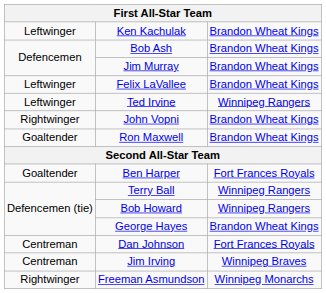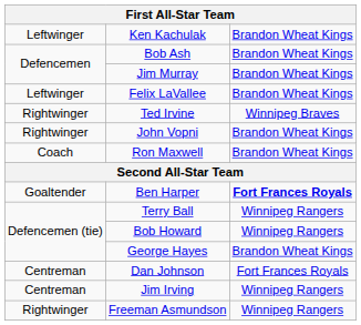Ted Irvine | column 1: Leftwinger -> Rightwinger
Ted Irvine | column 3: Winnipeg Rangers -> Winnipeg Braves
Ron Maxwell | column 1: Goaltender -> Coach
Ben Harper | column 3: normal -> bold
Jim Irving | column 3: Winnipeg Braves -> Winnipeg Rangers
Freeman Asmundson | column 3: Winnipeg Monarchs -> Winnipeg Rangers
